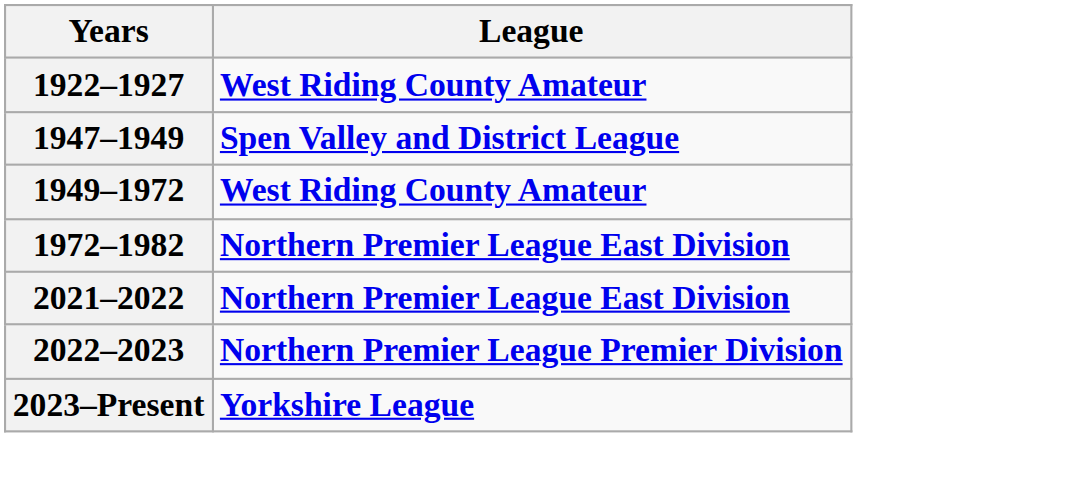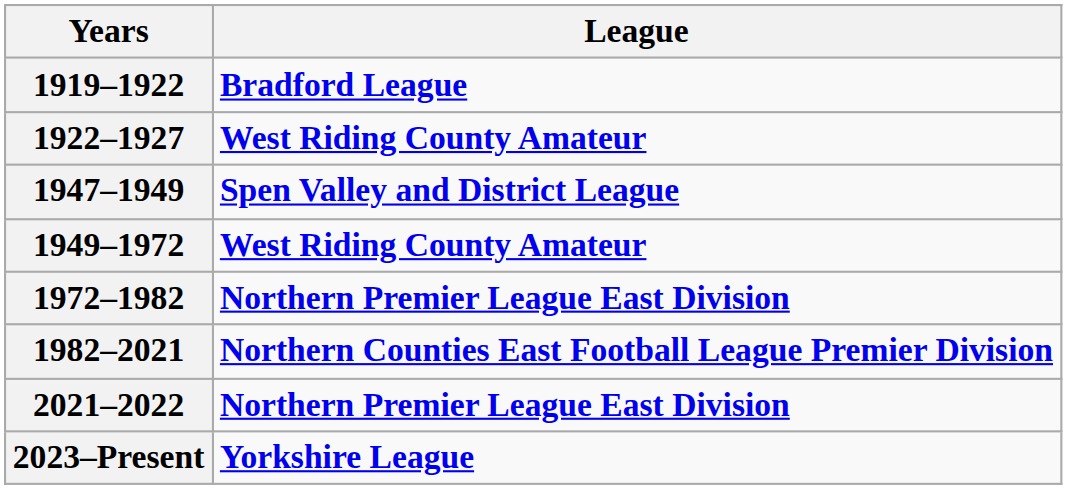+ row: 1919–1922 | Bradford League
+ row: 1982–2021 | Northern Counties East Football League Premier Division
- row: 2022–2023 | Northern Premier League Premier Division
